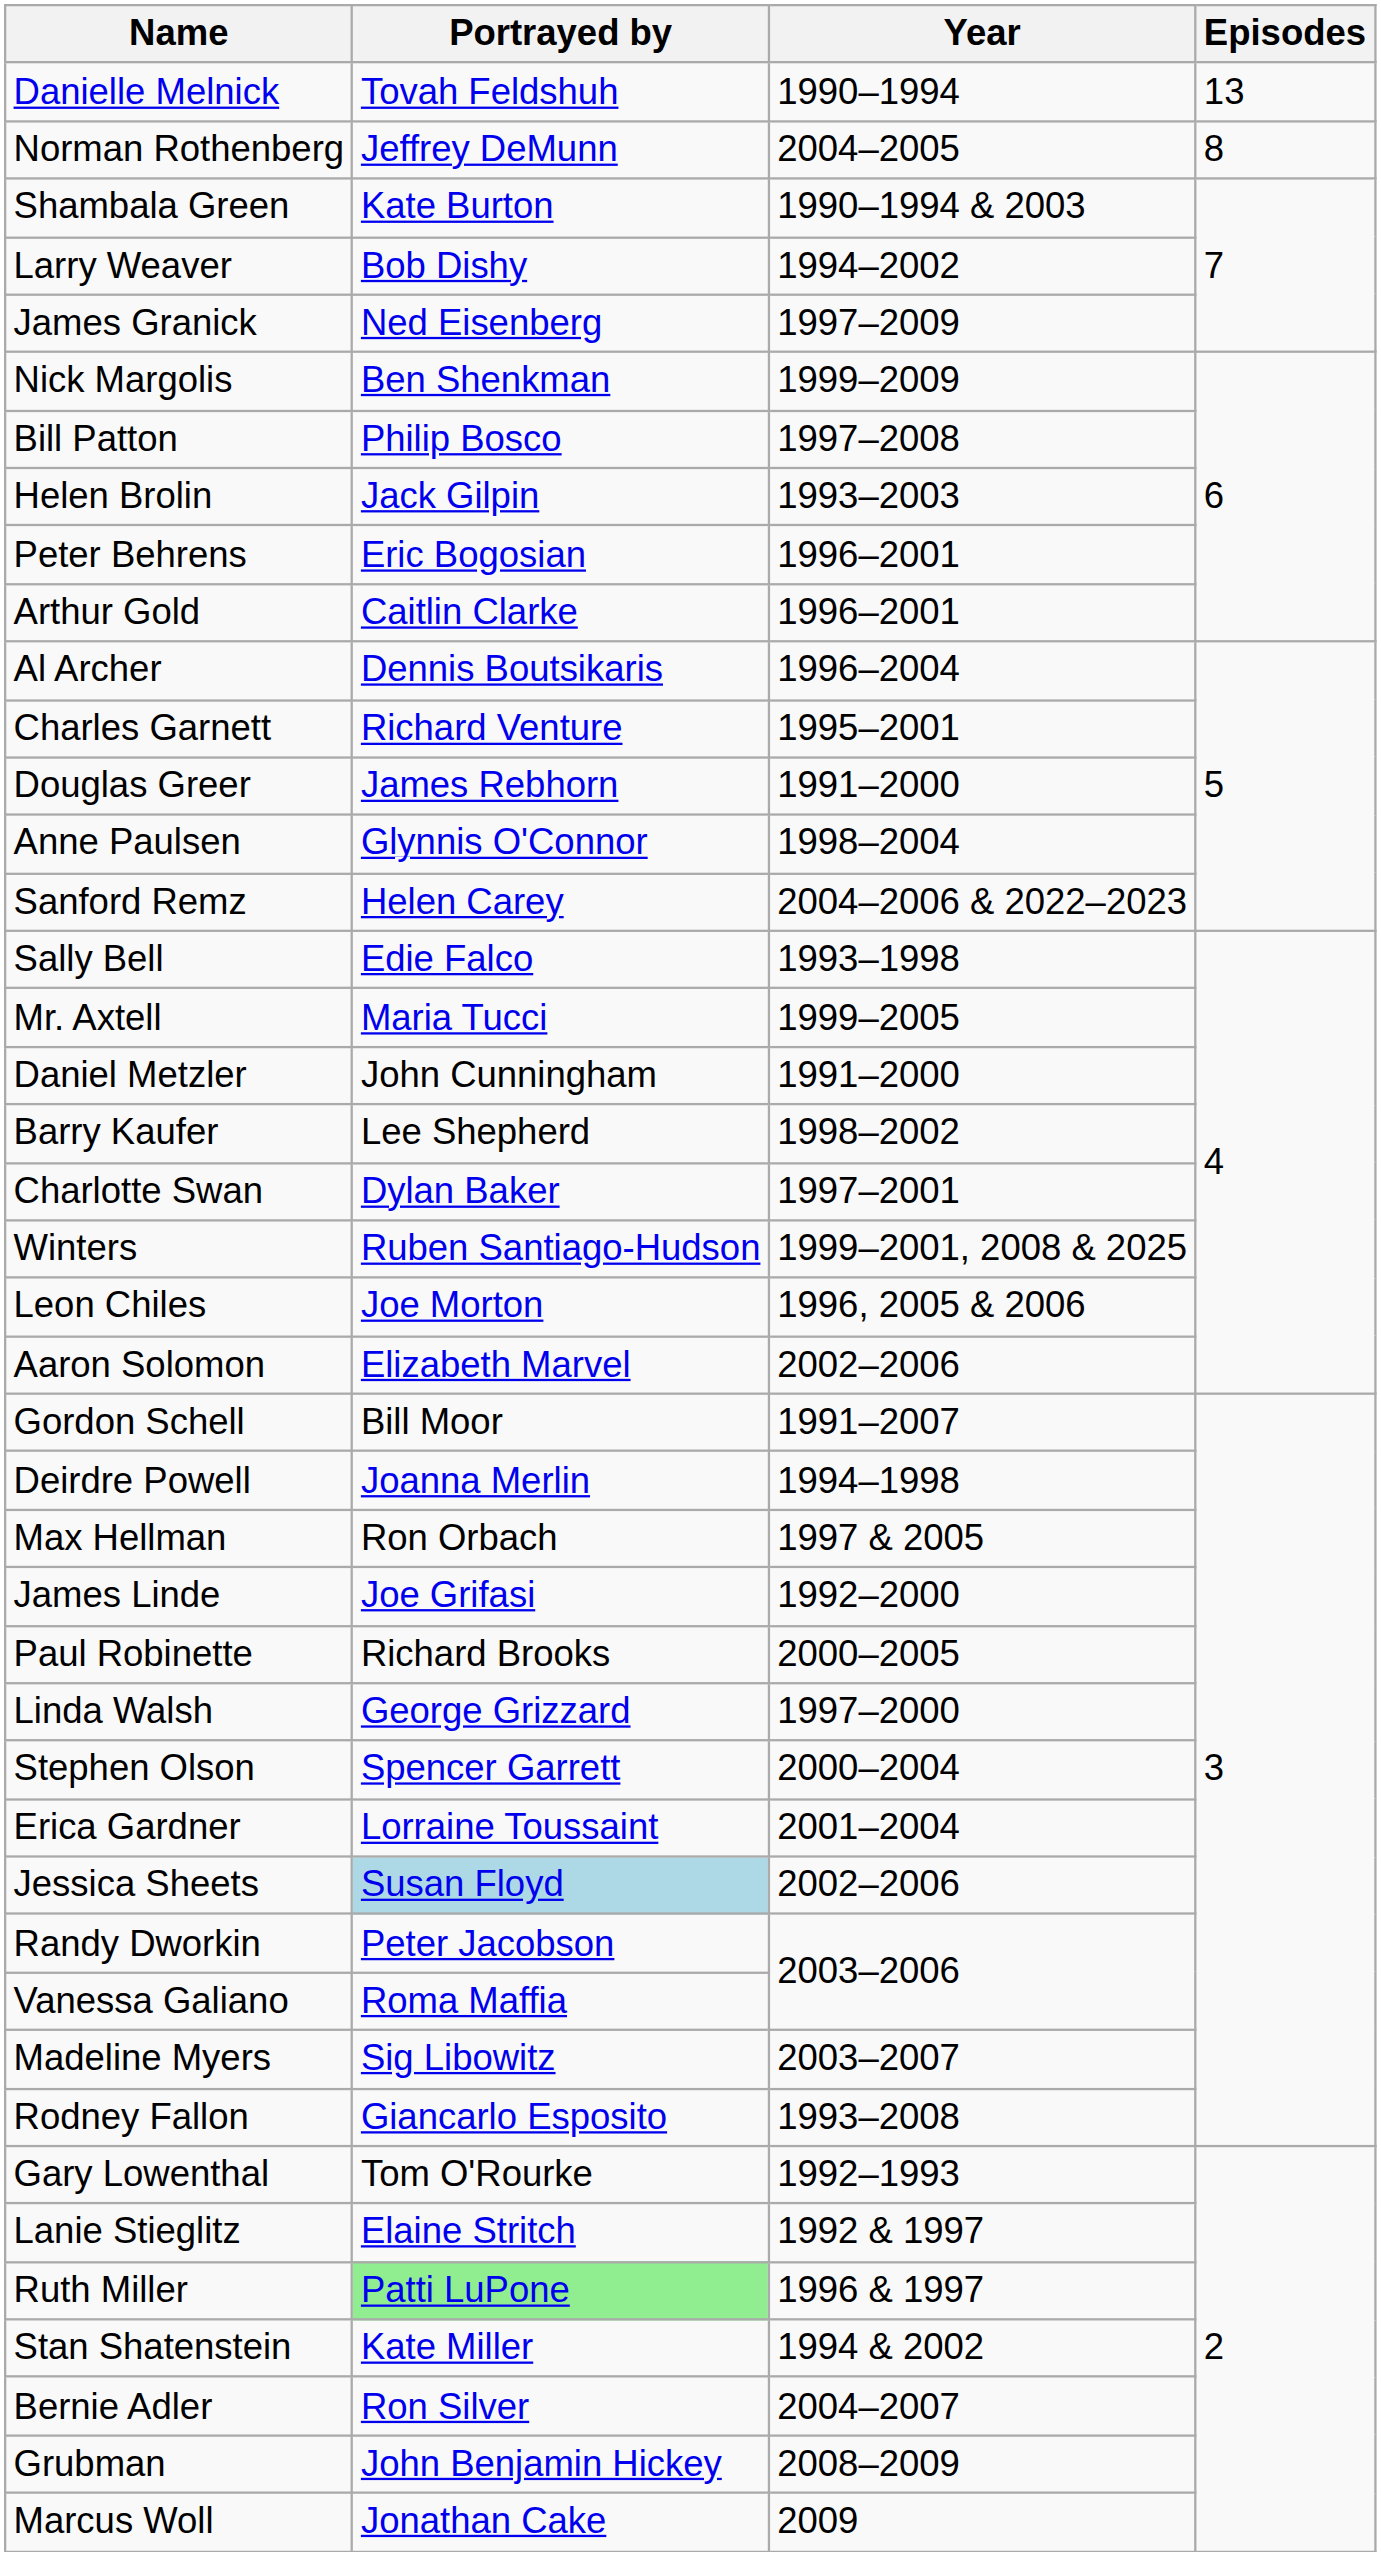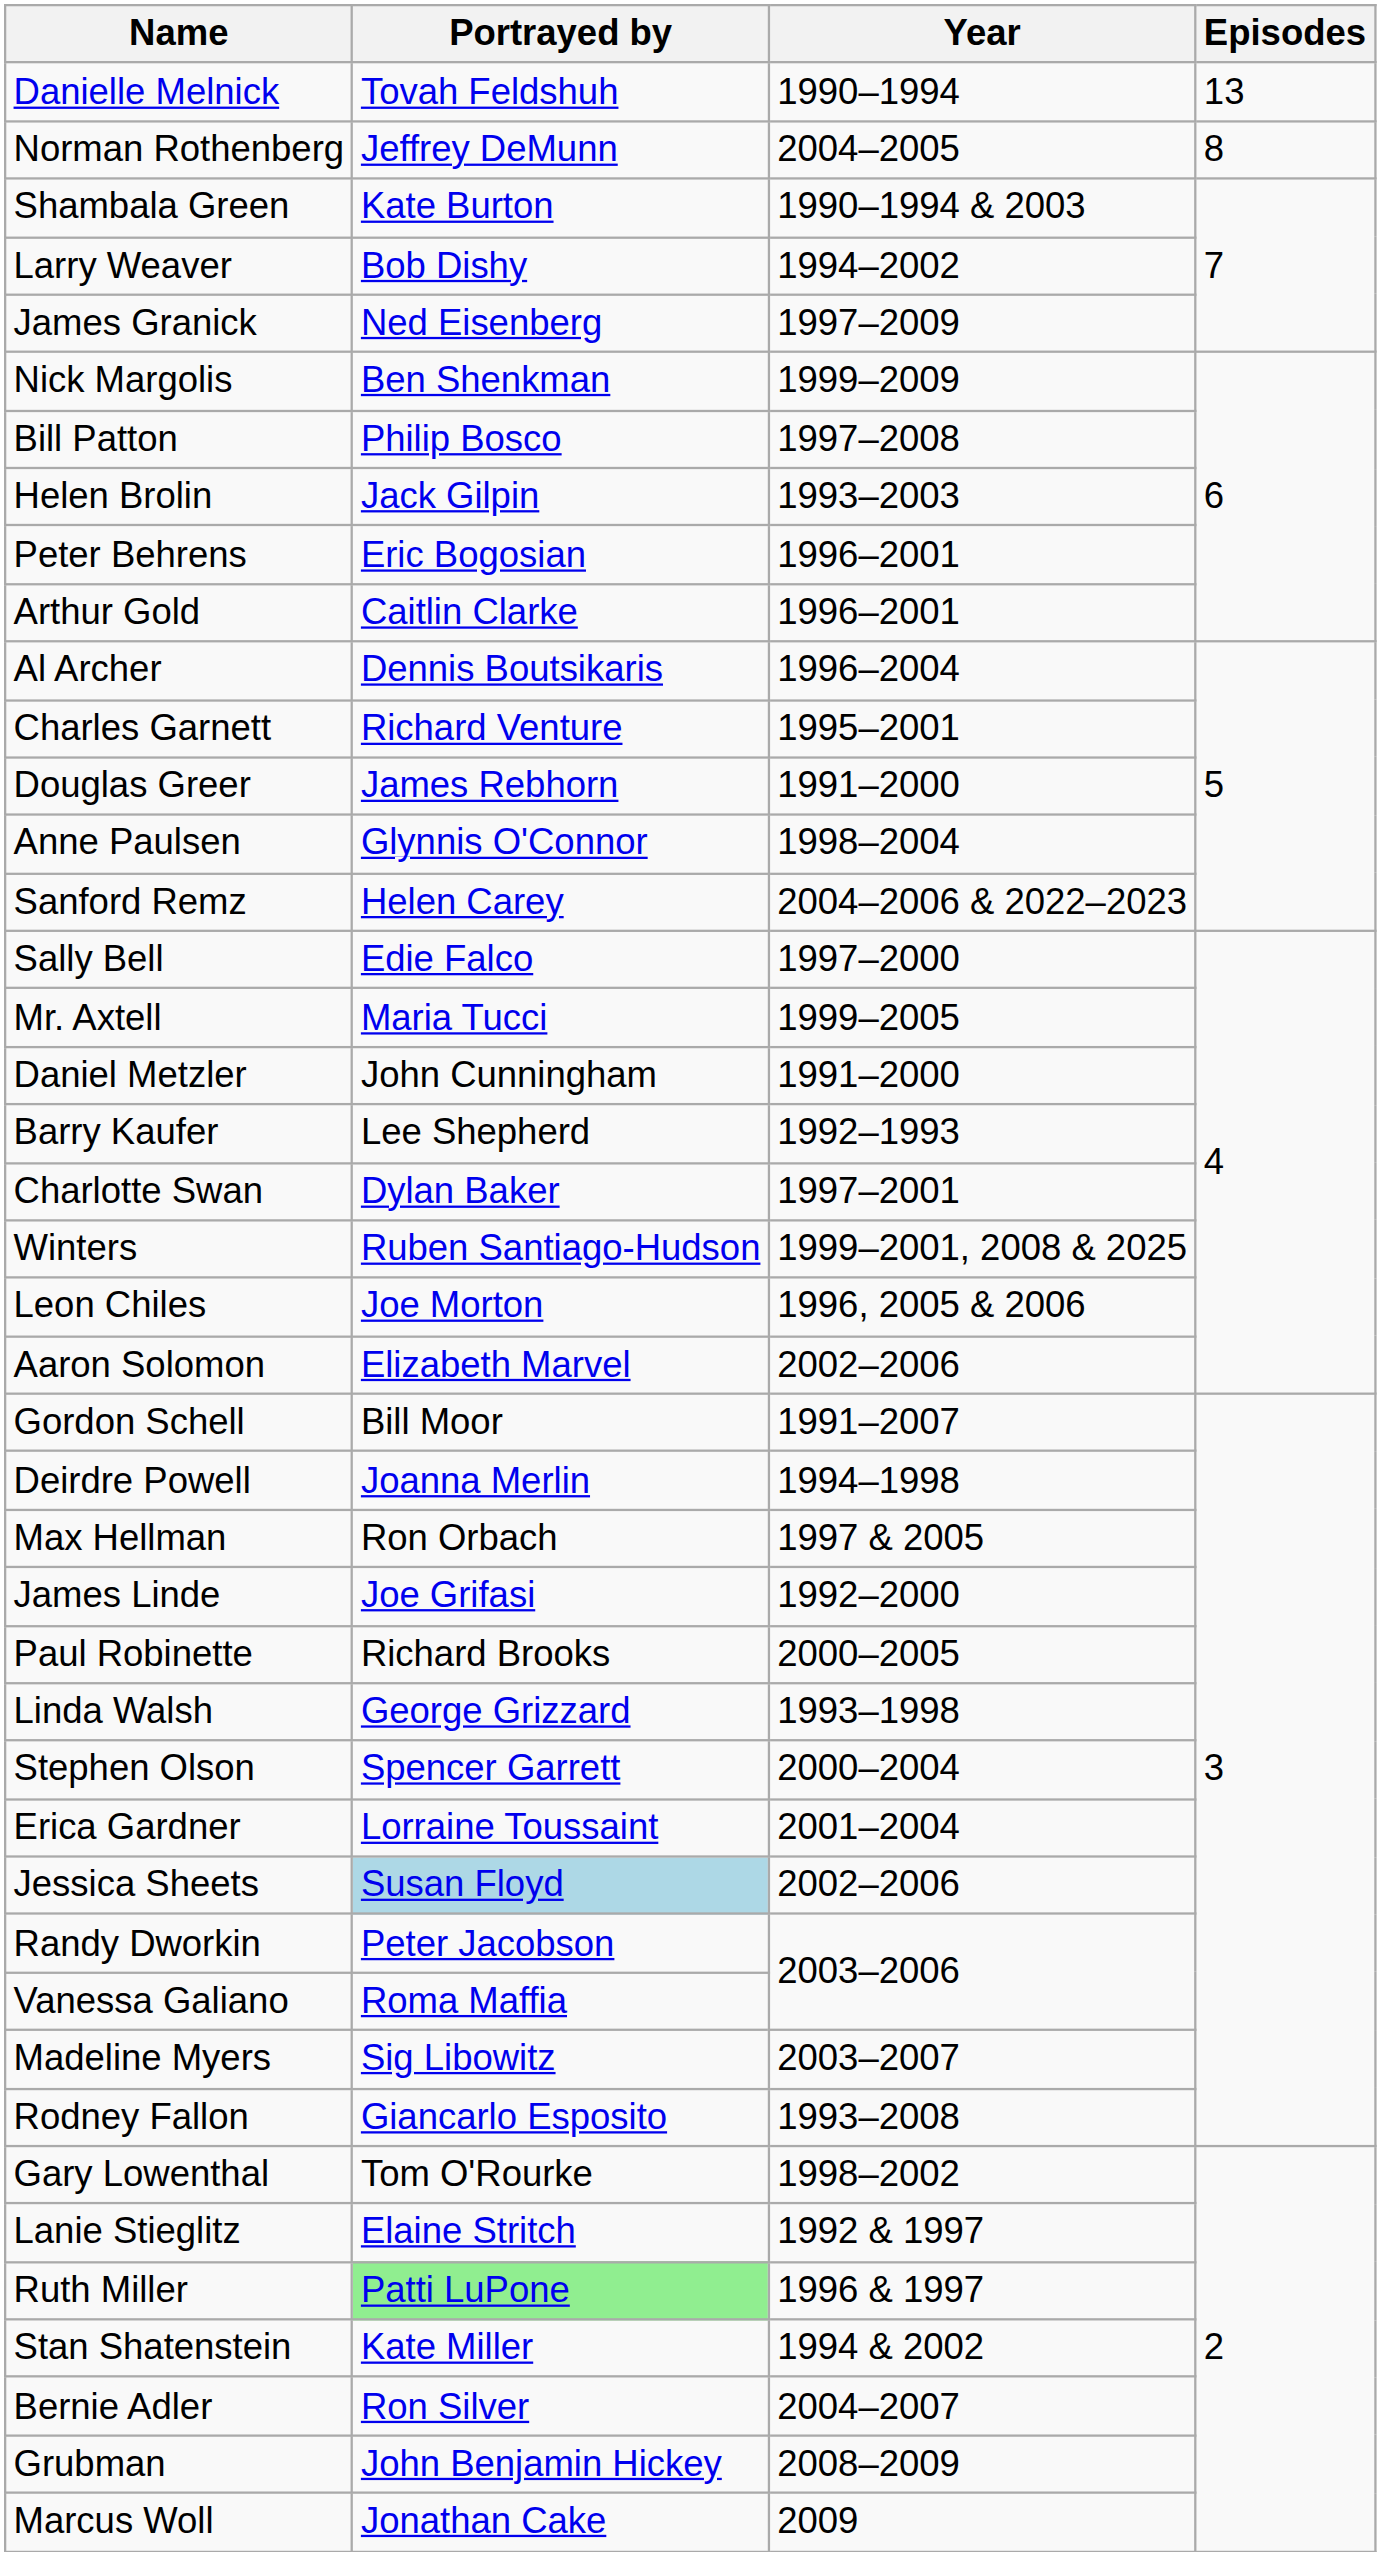Sally Bell | Year: 1993–1998 -> 1997–2000
Barry Kaufer | Year: 1998–2002 -> 1992–1993
Linda Walsh | Year: 1997–2000 -> 1993–1998
Gary Lowenthal | Year: 1992–1993 -> 1998–2002
